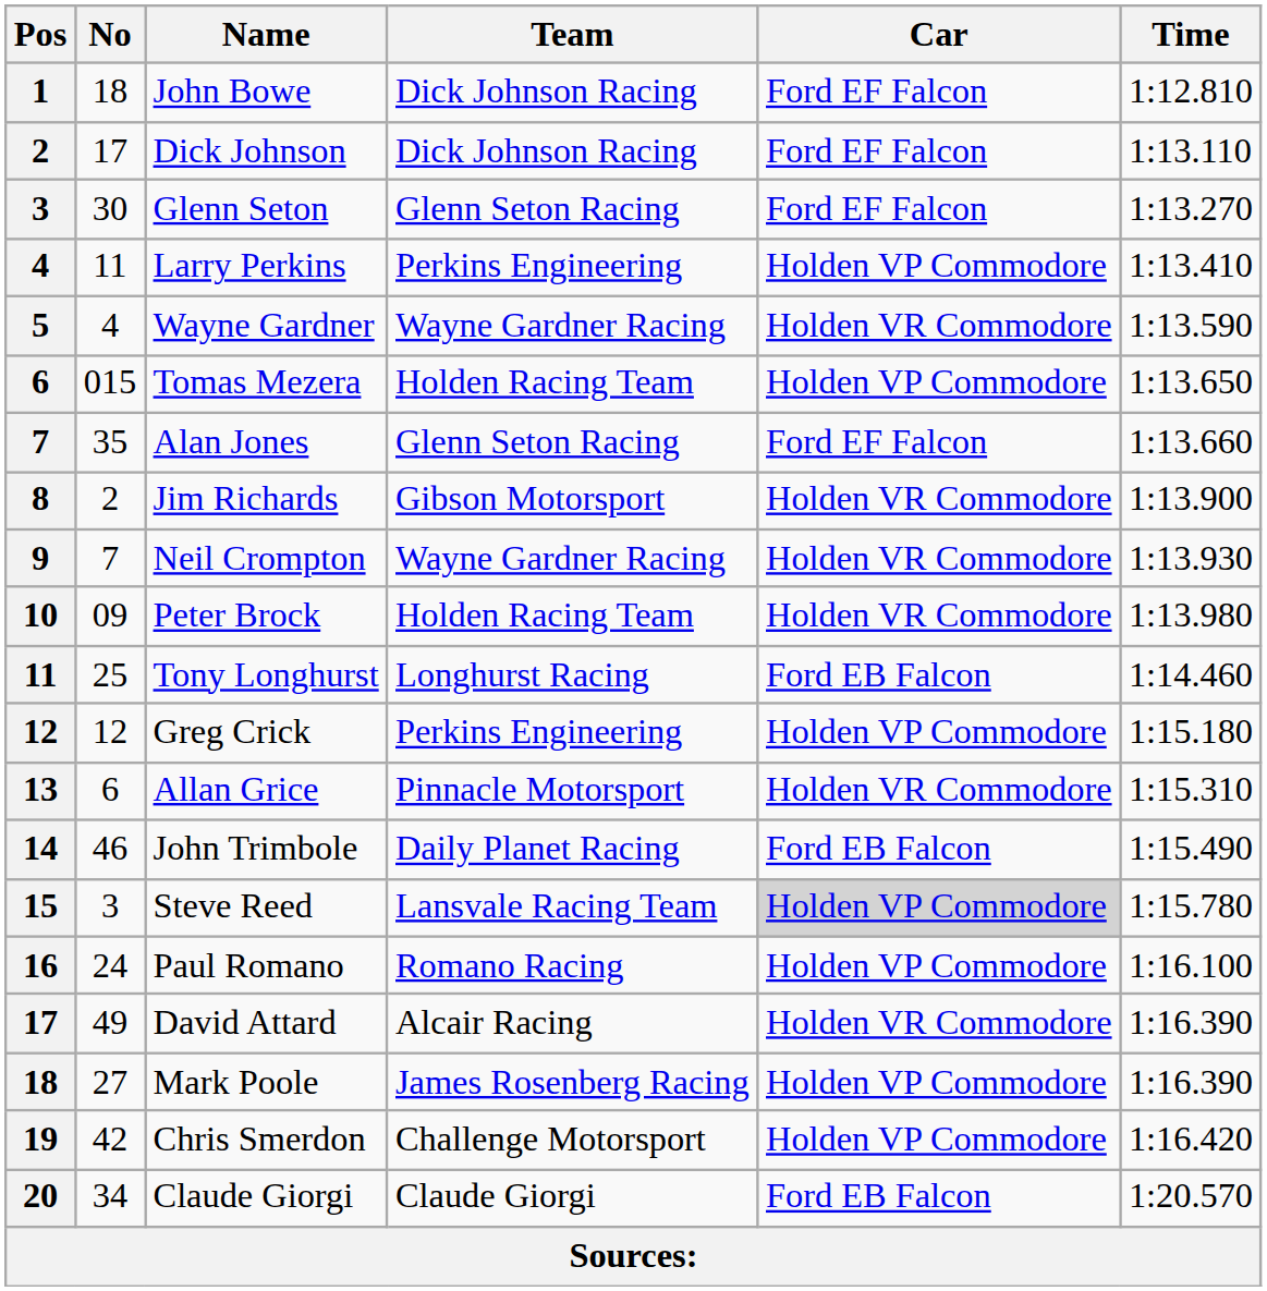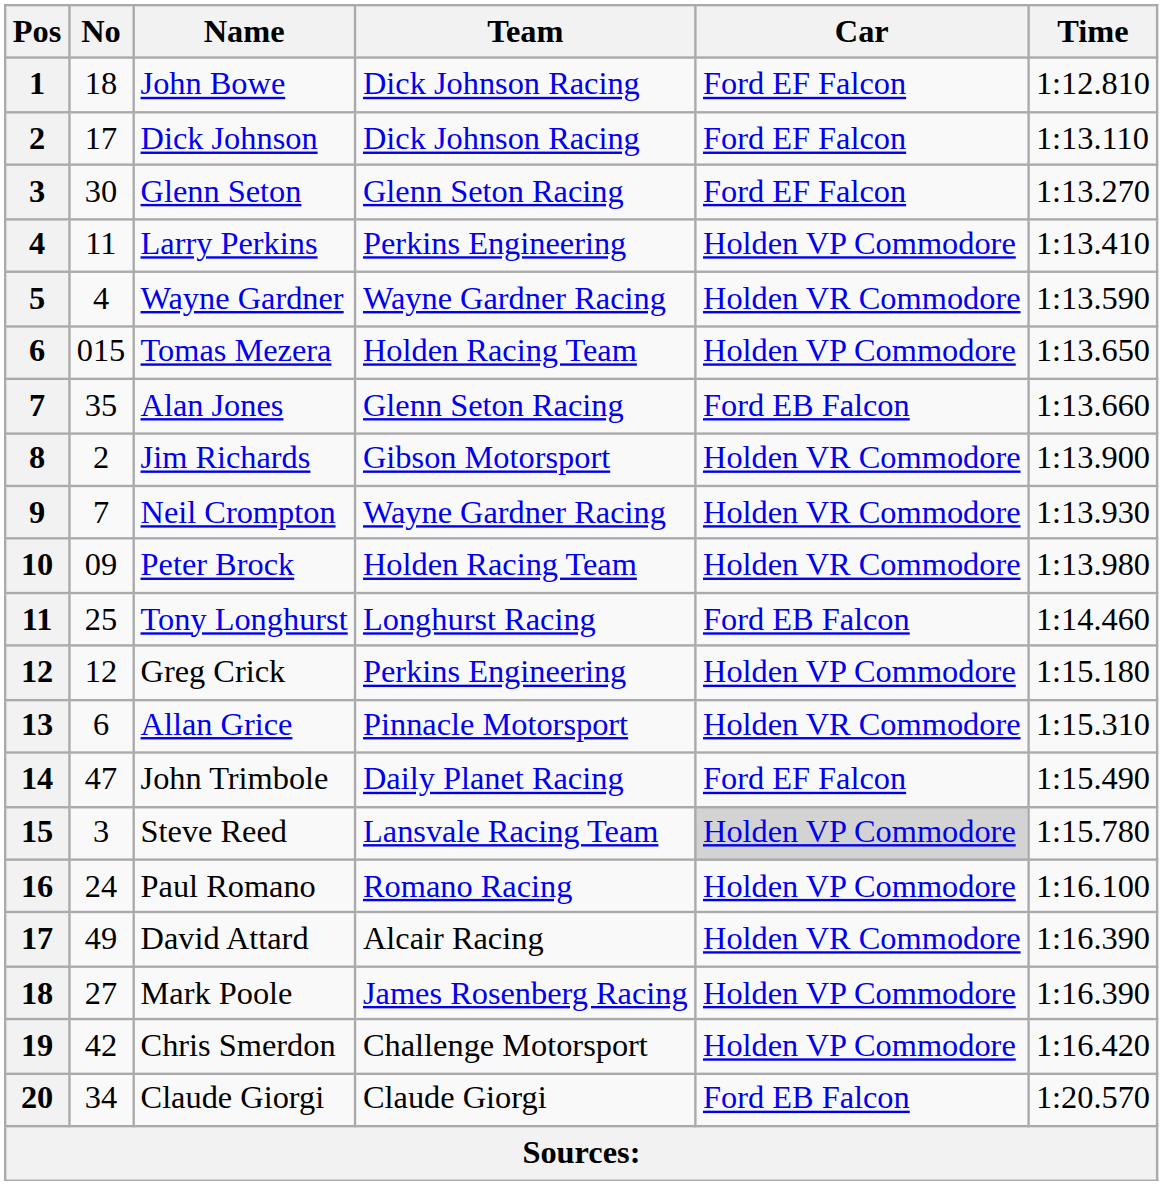Alan Jones | Car: Ford EF Falcon -> Ford EB Falcon
John Trimbole | No: 46 -> 47
John Trimbole | Car: Ford EB Falcon -> Ford EF Falcon
